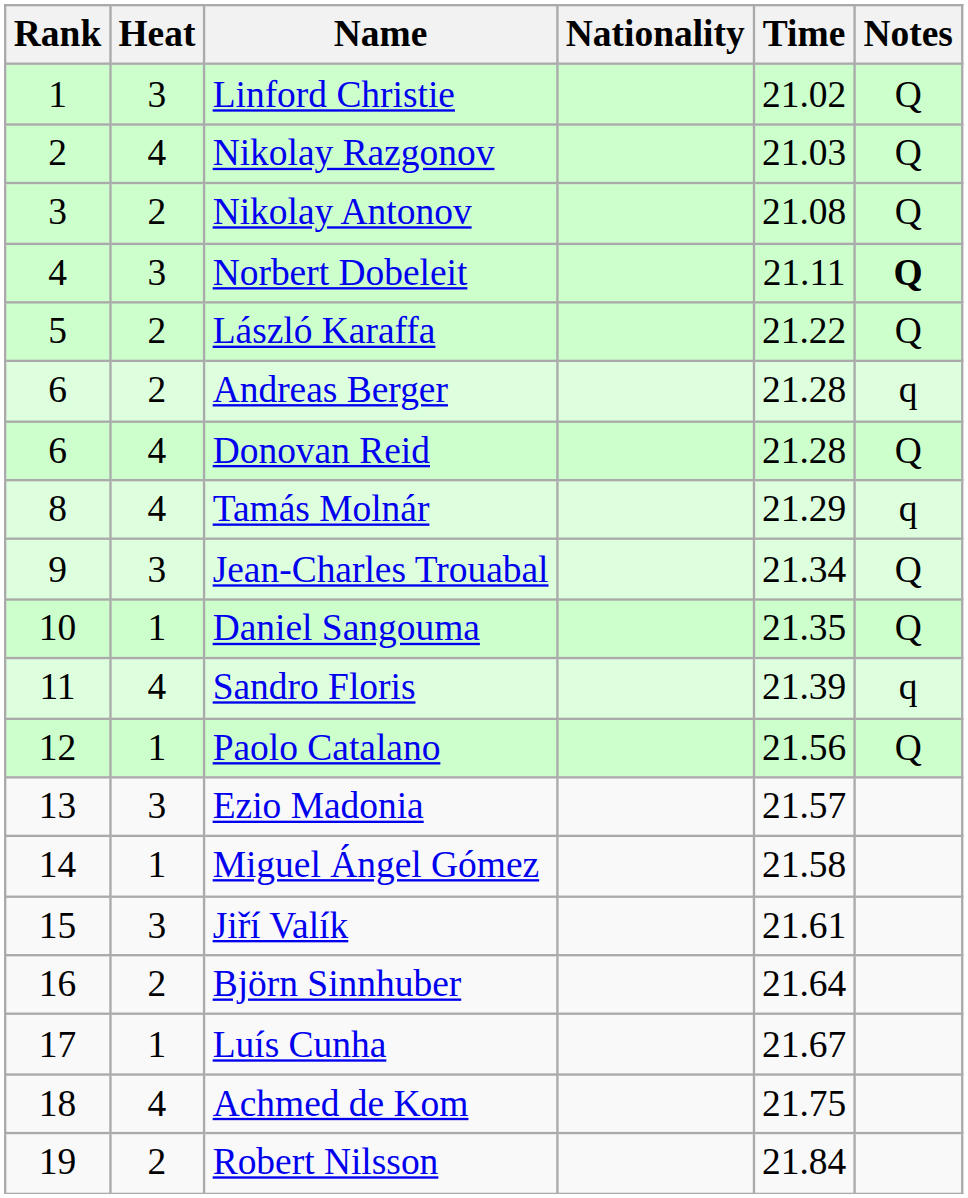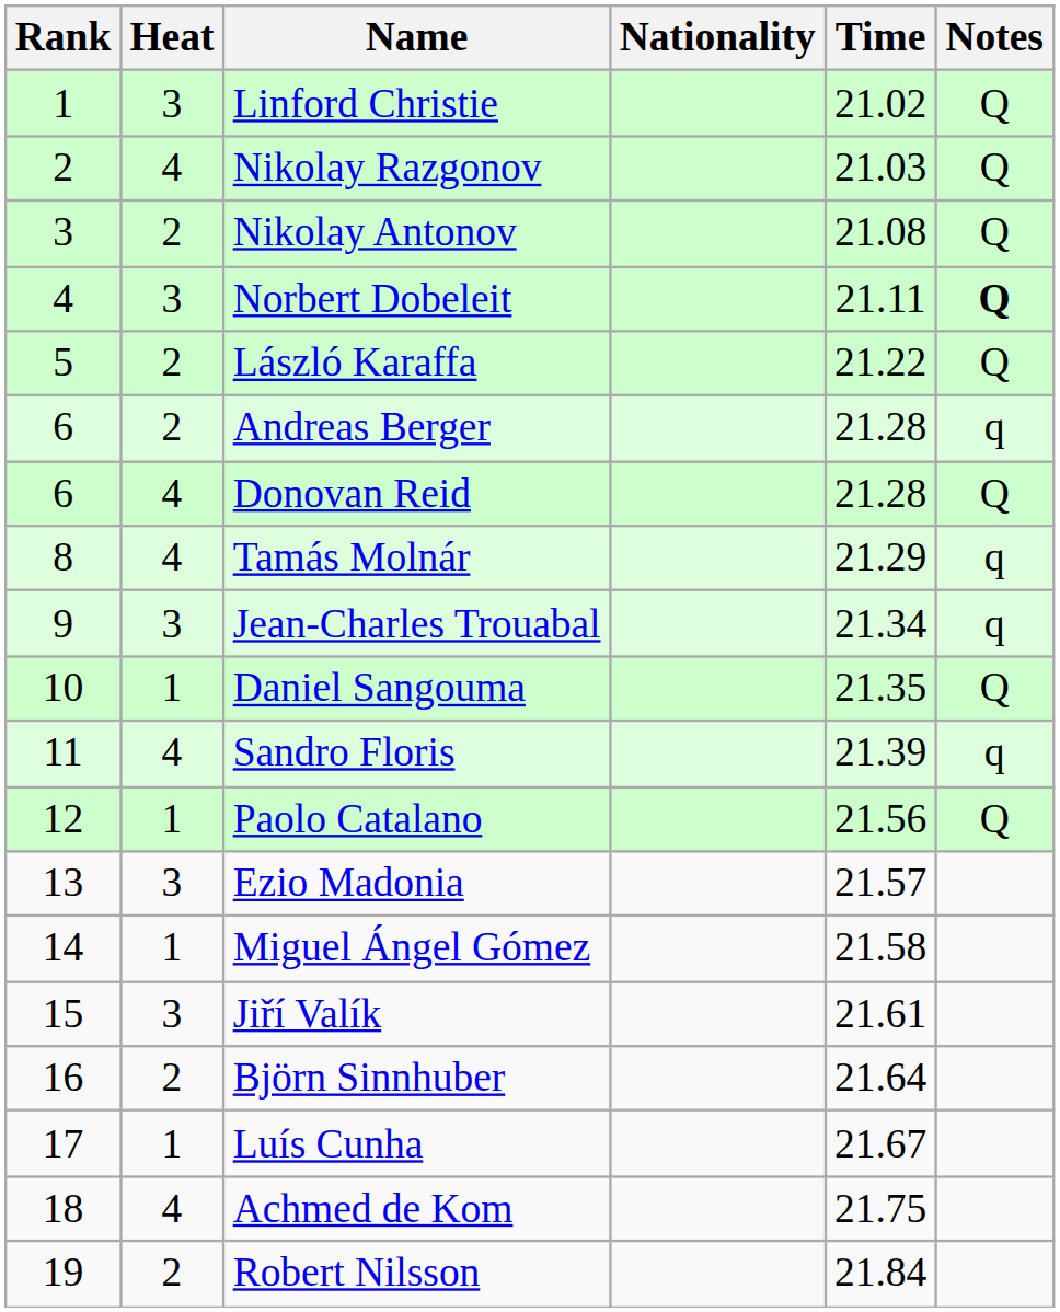Jean-Charles Trouabal | Notes: Q -> q
